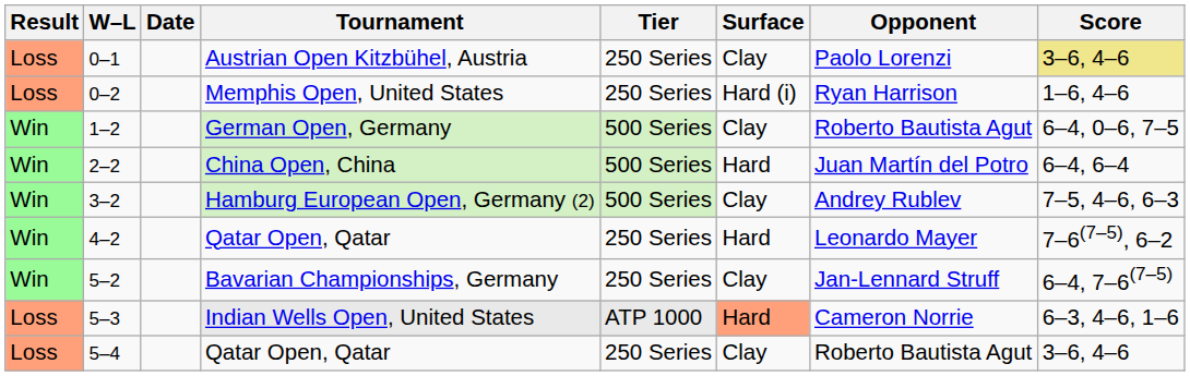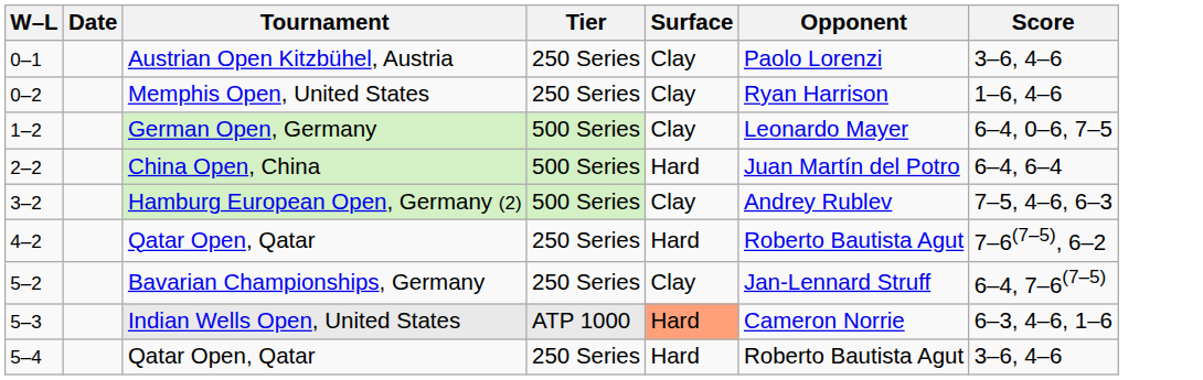- column: Result | Loss | Loss | Win | Win | Win | Win | Win | Loss | Loss
0–1 | Score: khaki background -> no background
0–2 | Surface: Hard (i) -> Clay
1–2 | Opponent: Roberto Bautista Agut -> Leonardo Mayer
4–2 | Opponent: Leonardo Mayer -> Roberto Bautista Agut
5–4 | Surface: Clay -> Hard
